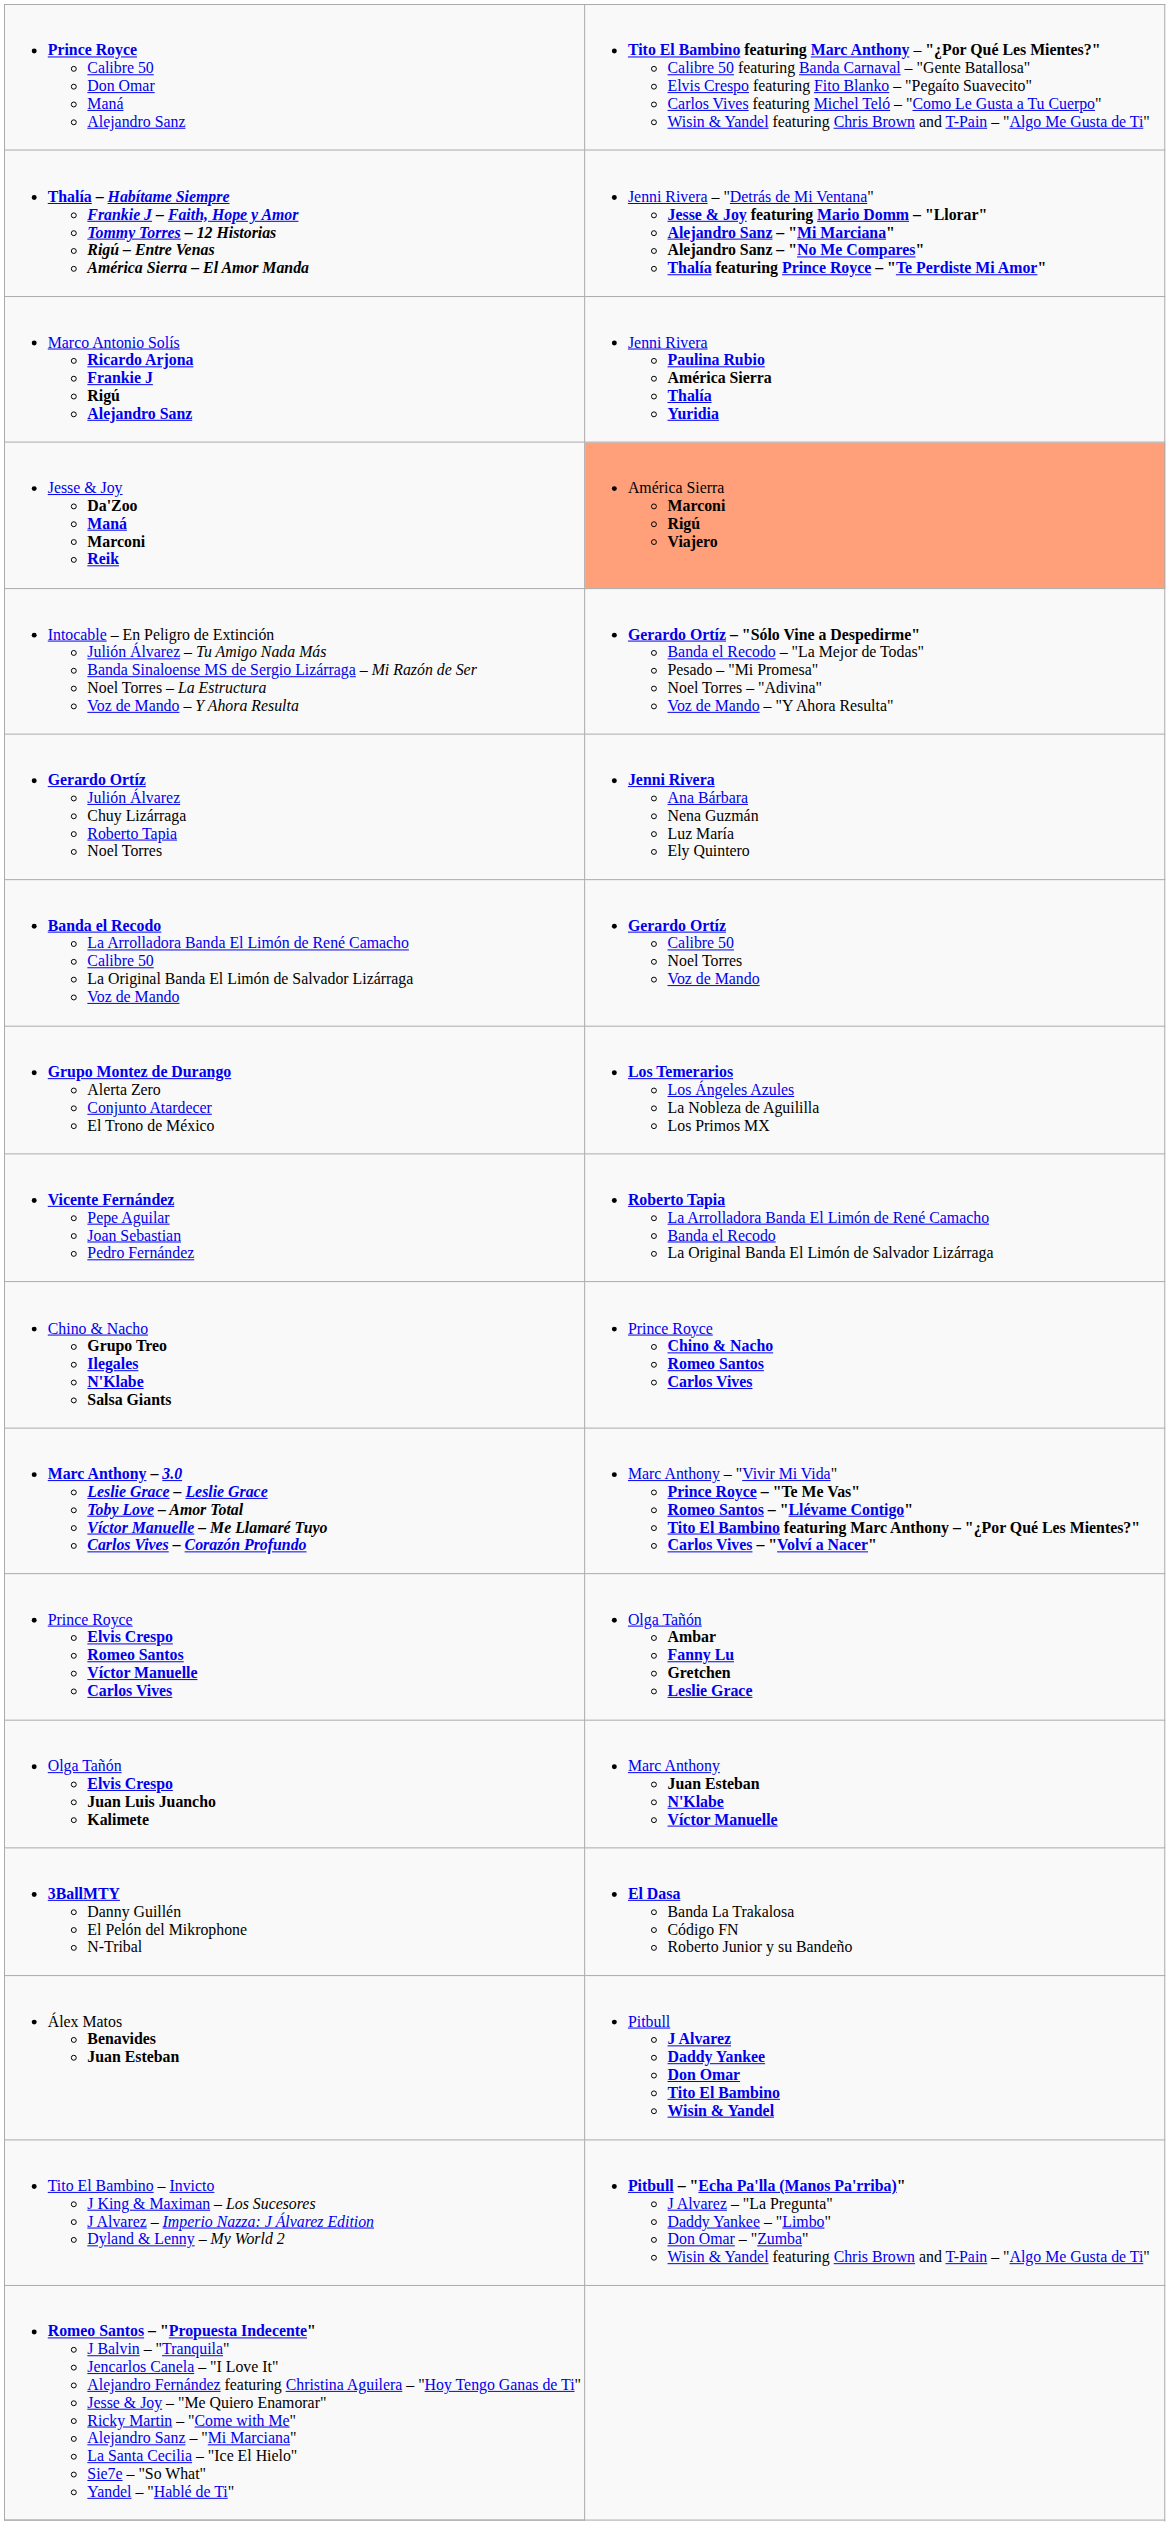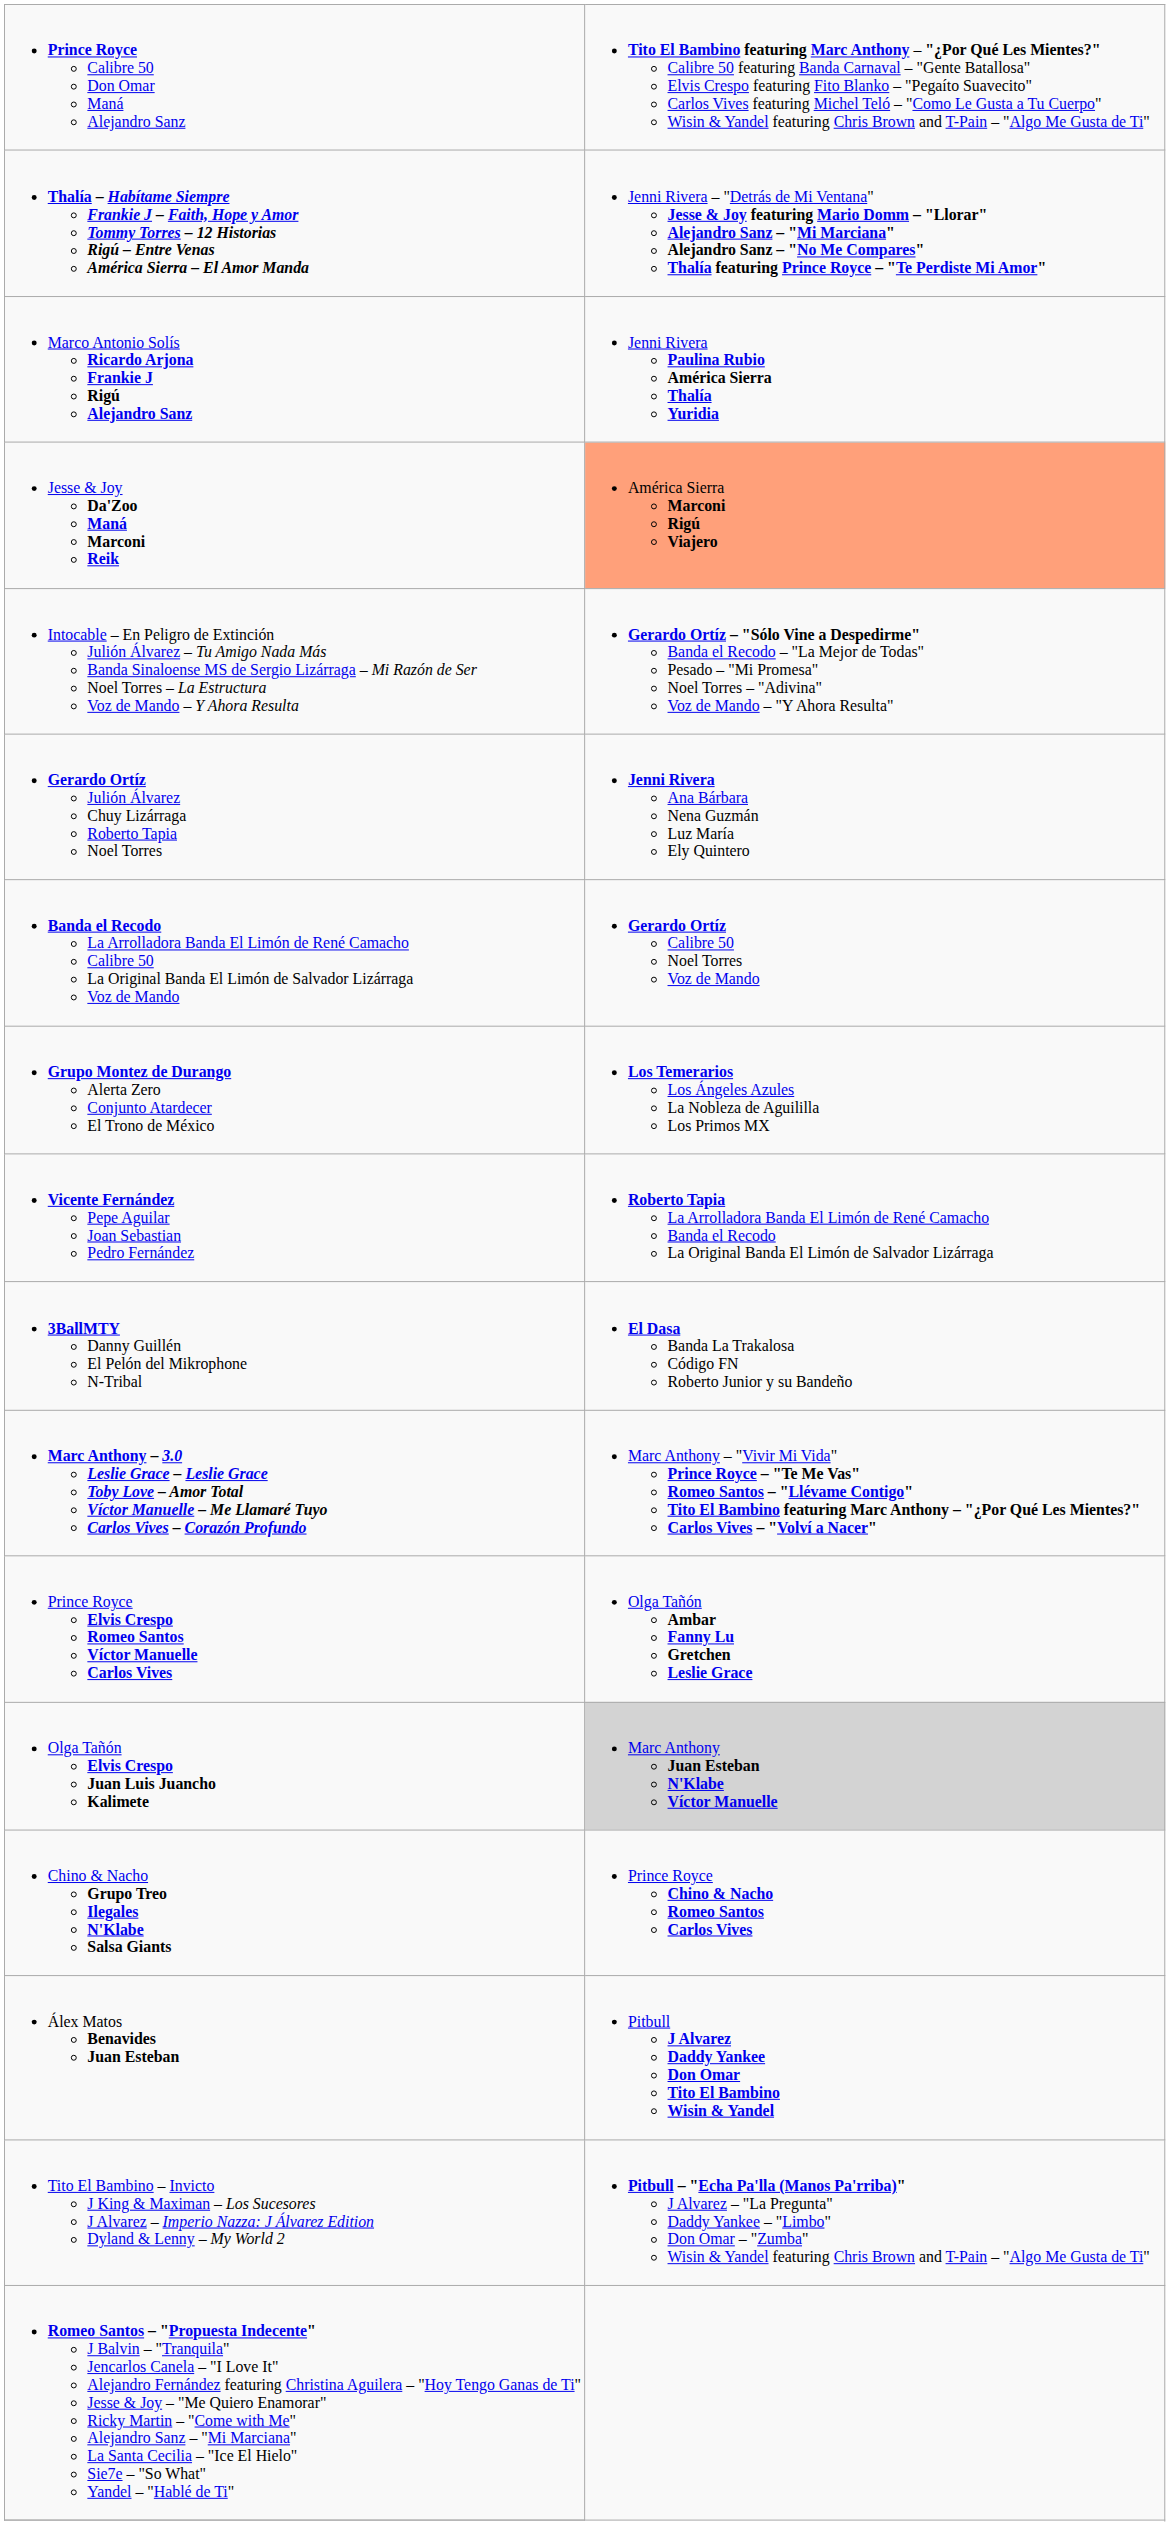rows swapped: 3BallMTY Danny Guillén El Pelón del Mikrophone N-Tribal <-> Chino & Nacho Grupo Treo Ilegales N'Klabe Salsa Giants
Olga Tañón Elvis Crespo Juan Luis Juancho Kalimete | column 2: no background -> lightgrey background
